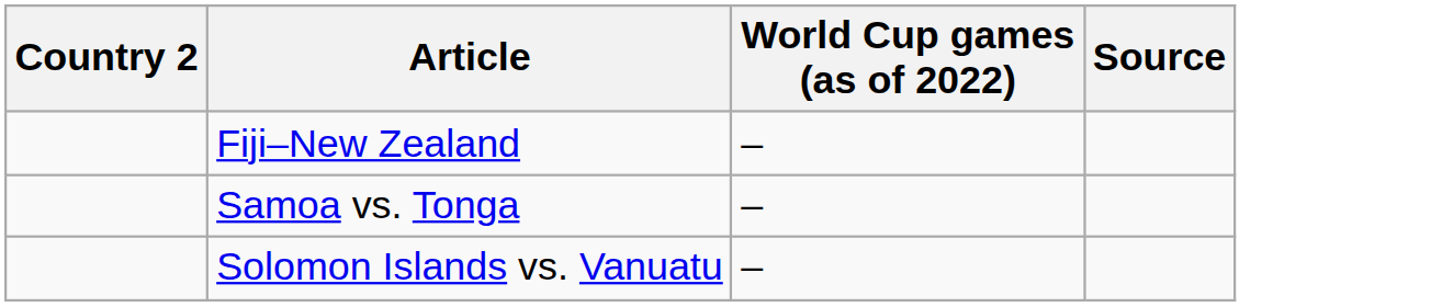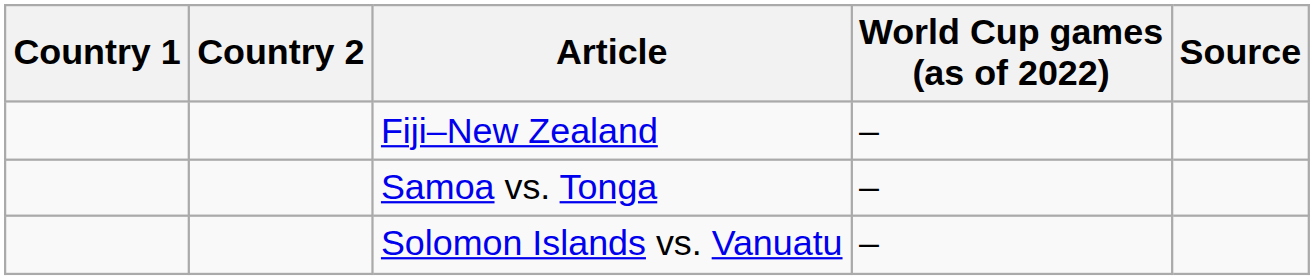+ column: Country 1
